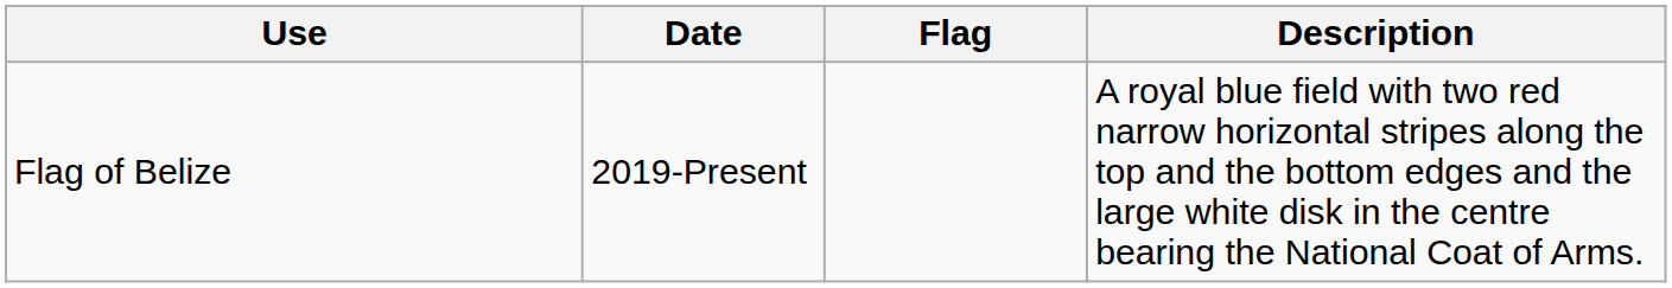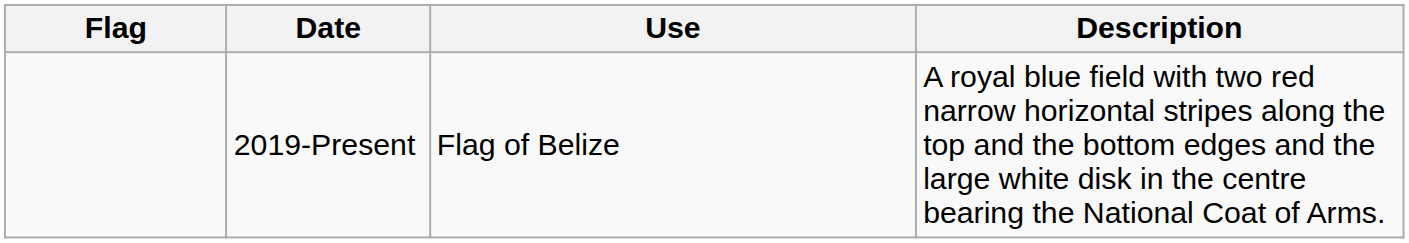columns swapped: Flag <-> Use
